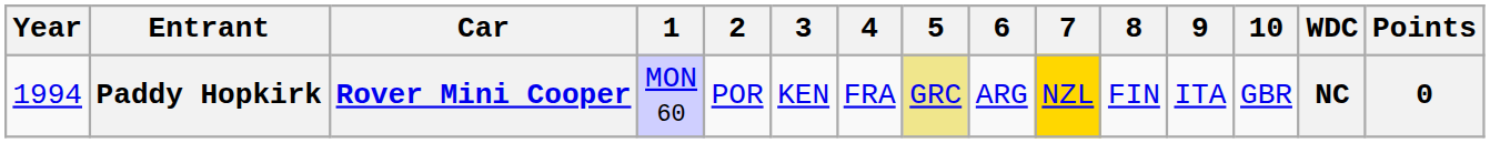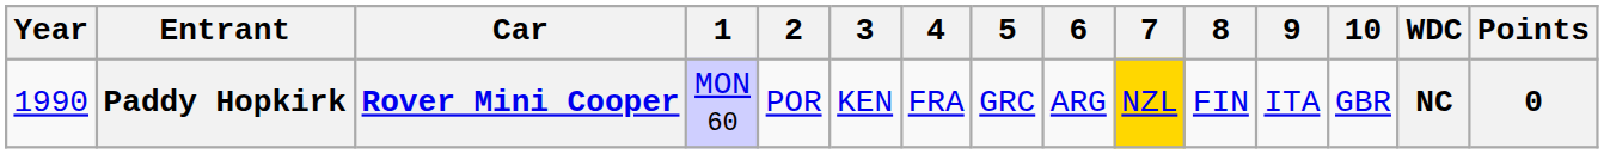Paddy Hopkirk | Year: 1994 -> 1990
Paddy Hopkirk | 5: khaki background -> no background
